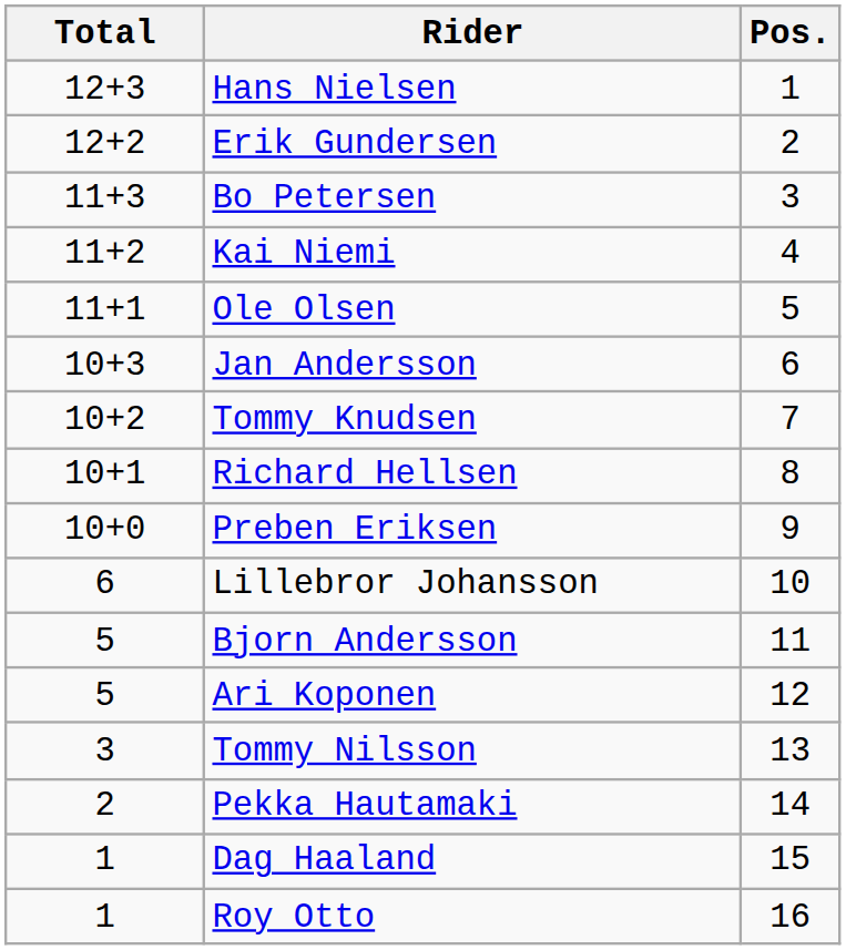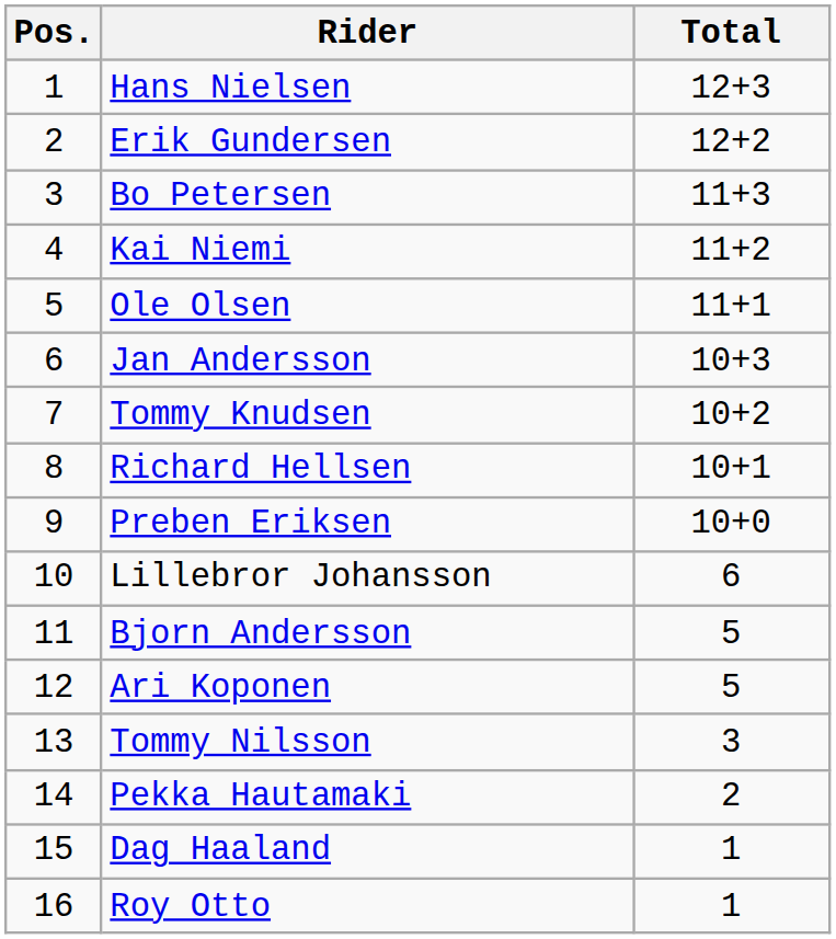columns swapped: Pos. <-> Total
